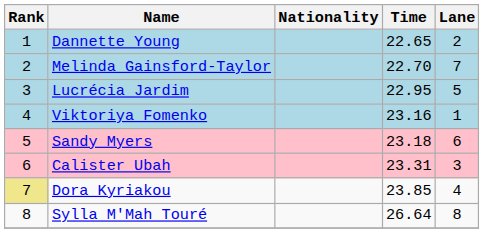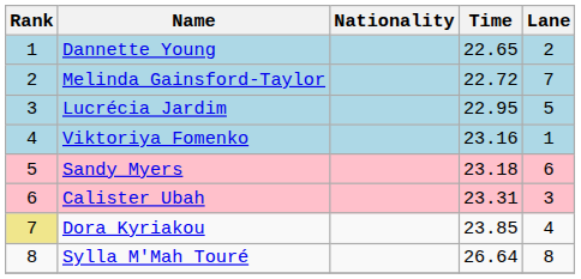Melinda Gainsford-Taylor | Time: 22.70 -> 22.72
